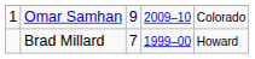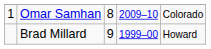Omar Samhan | column 3: 9 -> 8
Brad Millard | column 3: 7 -> 9
